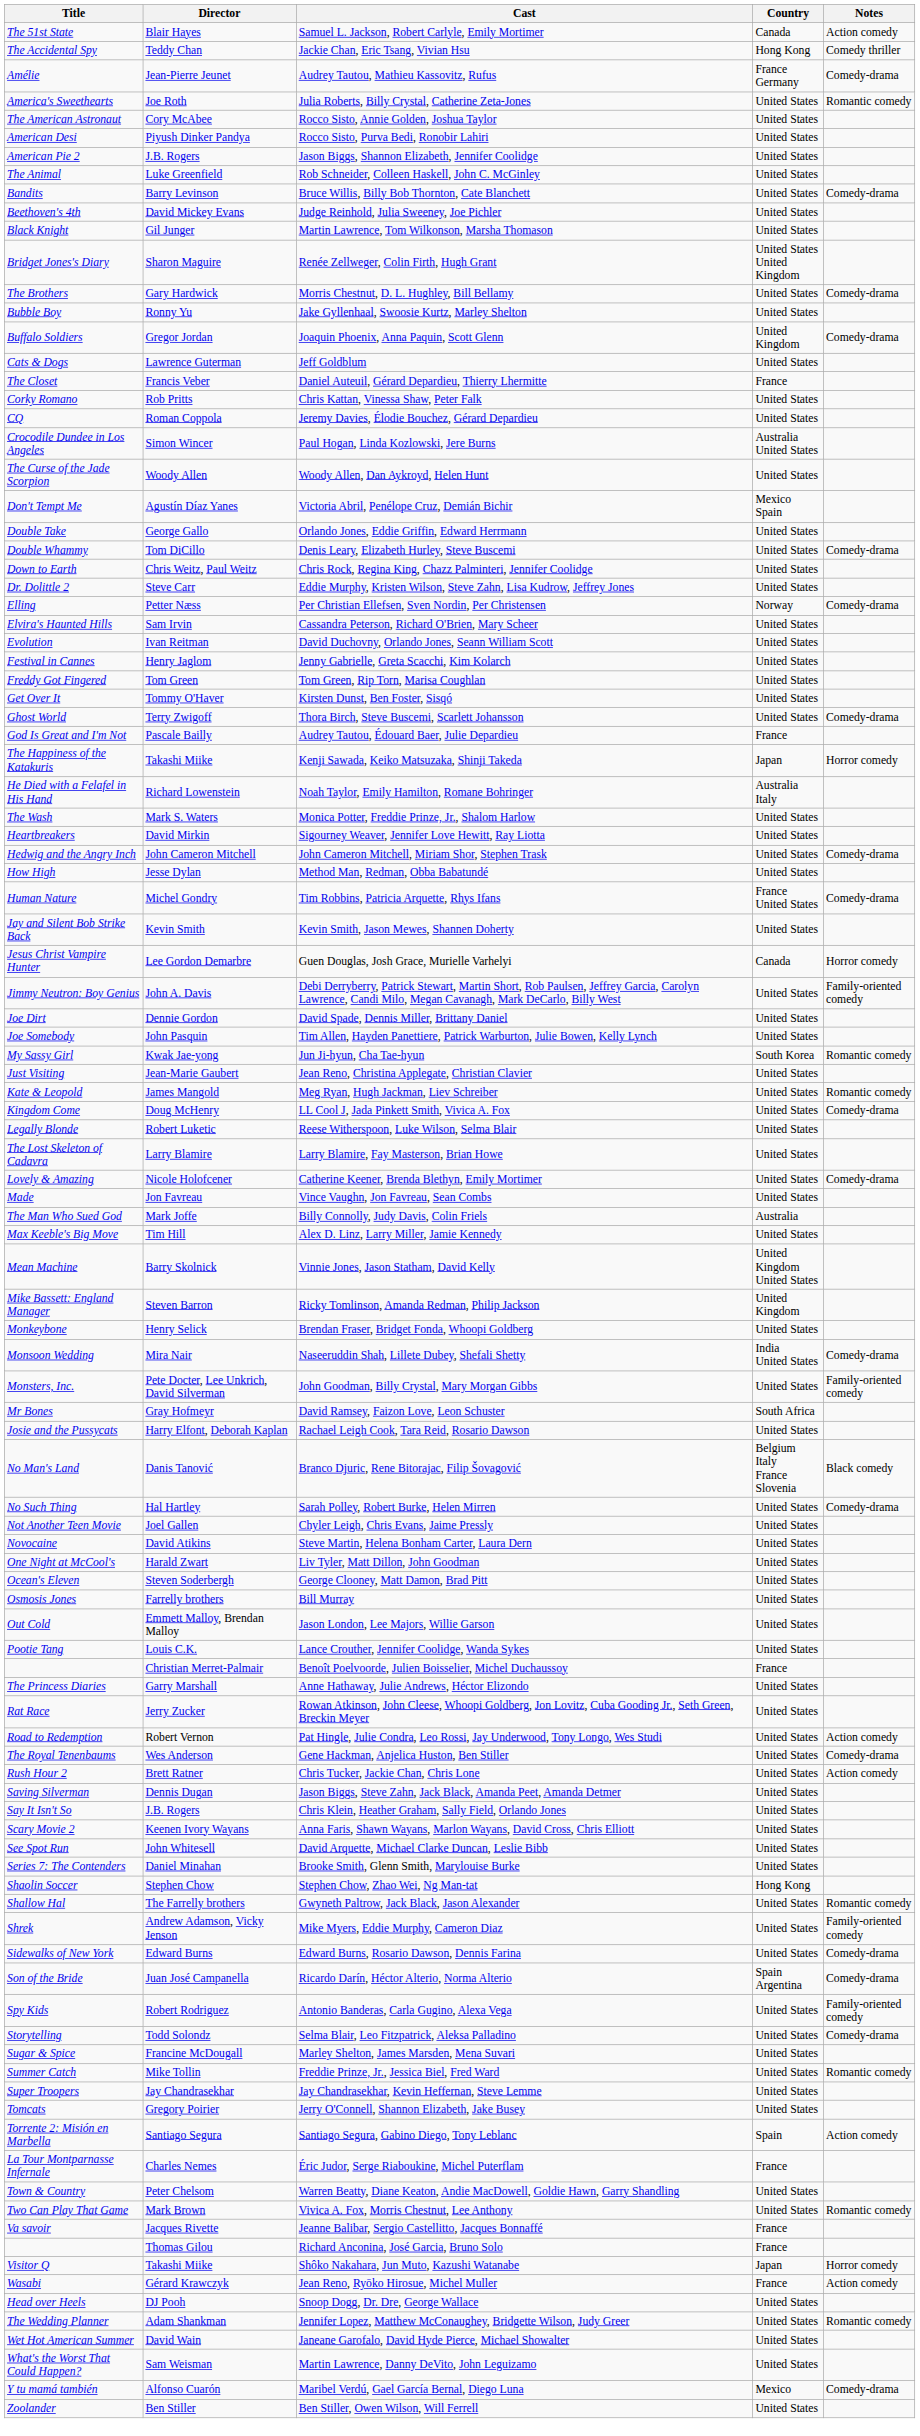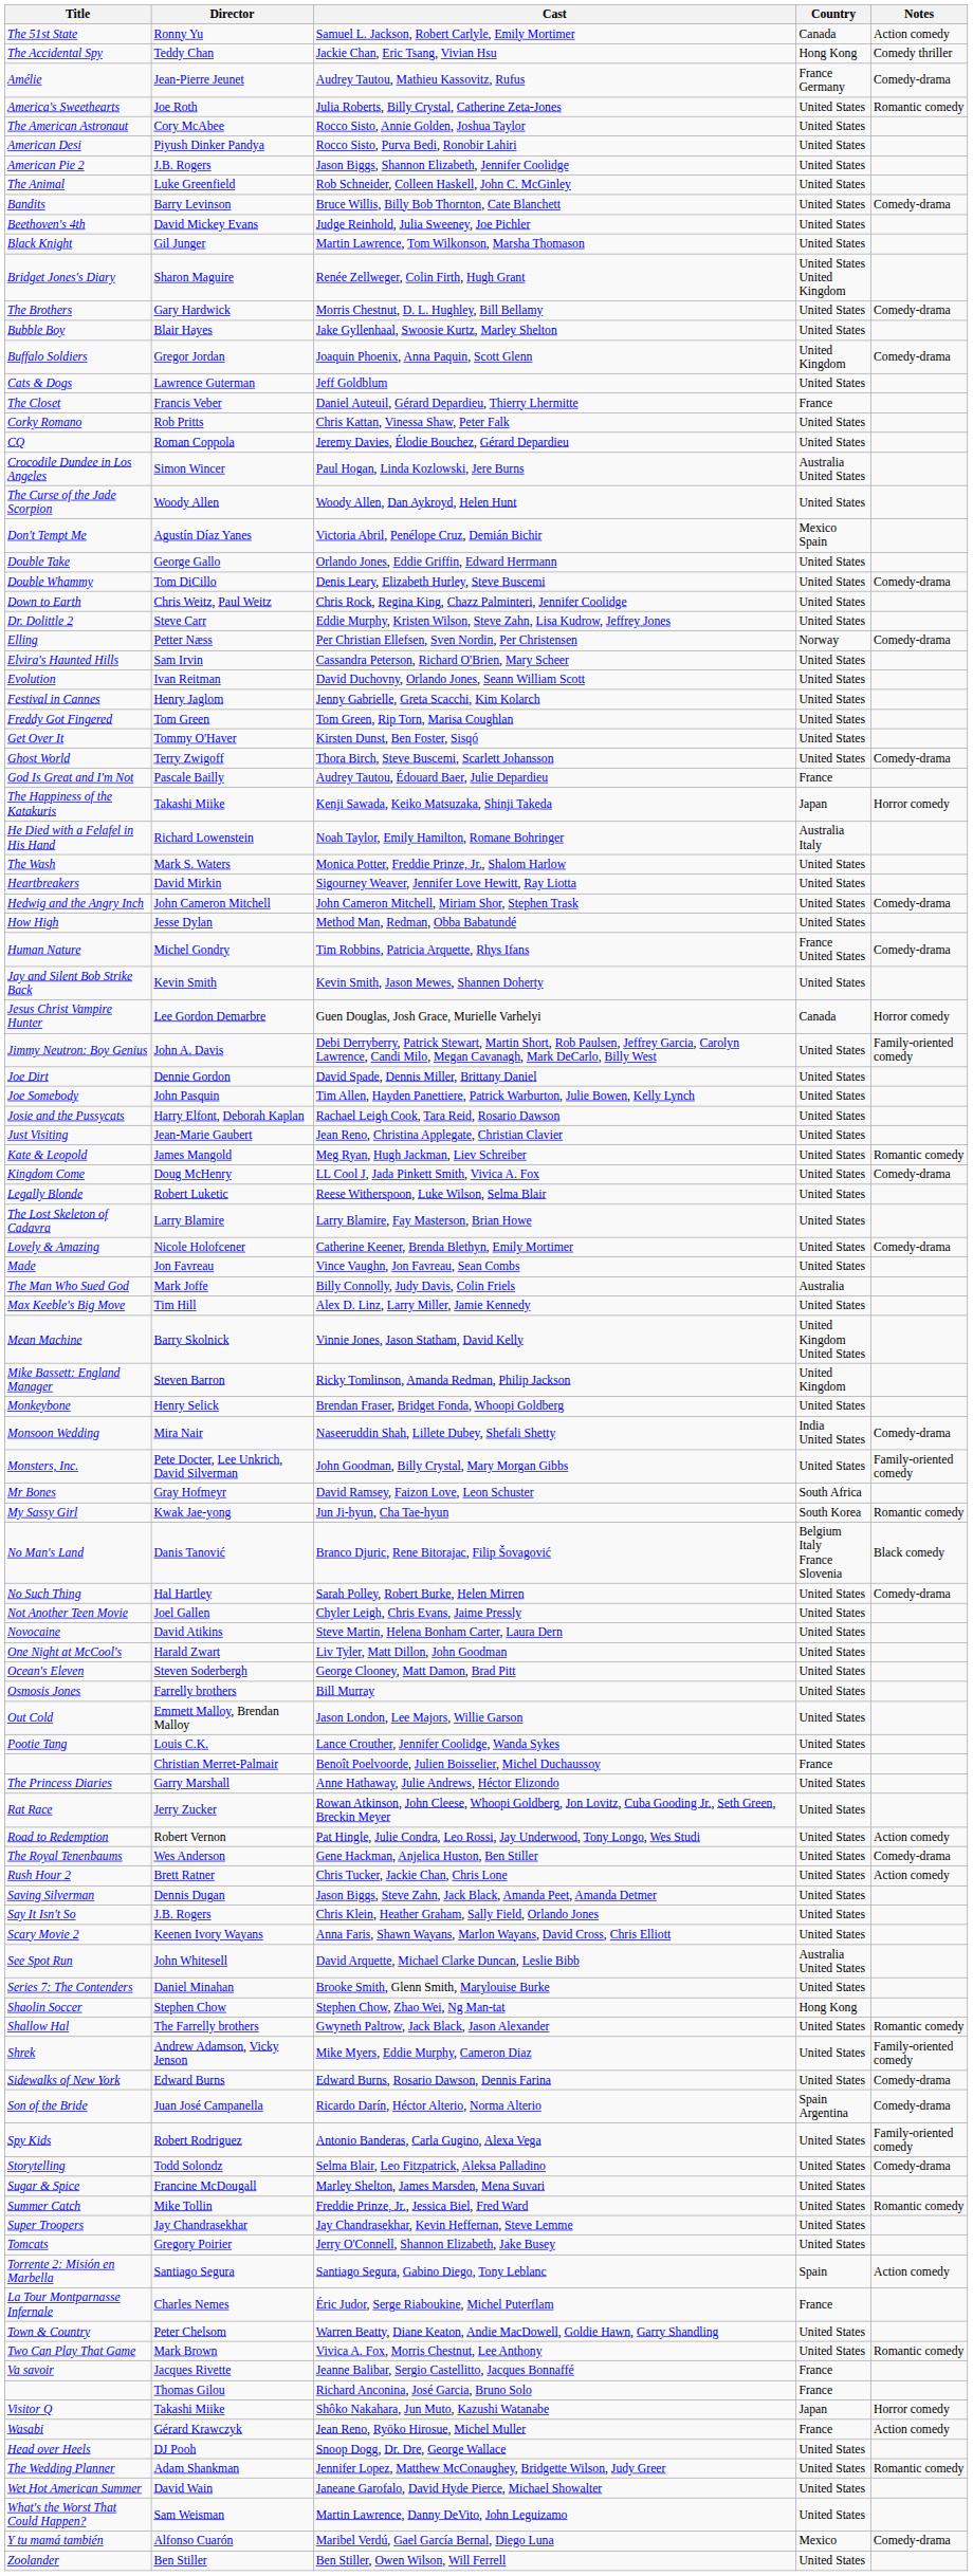Samuel L. Jackson, Robert Carlyle, Emily Mortimer | Director: Blair Hayes -> Ronny Yu
Jake Gyllenhaal, Swoosie Kurtz, Marley Shelton | Director: Ronny Yu -> Blair Hayes
rows swapped: Rachael Leigh Cook, Tara Reid, Rosario Dawson <-> Jun Ji-hyun, Cha Tae-hyun
David Arquette, Michael Clarke Duncan, Leslie Bibb | Country: United States -> Australia United States
